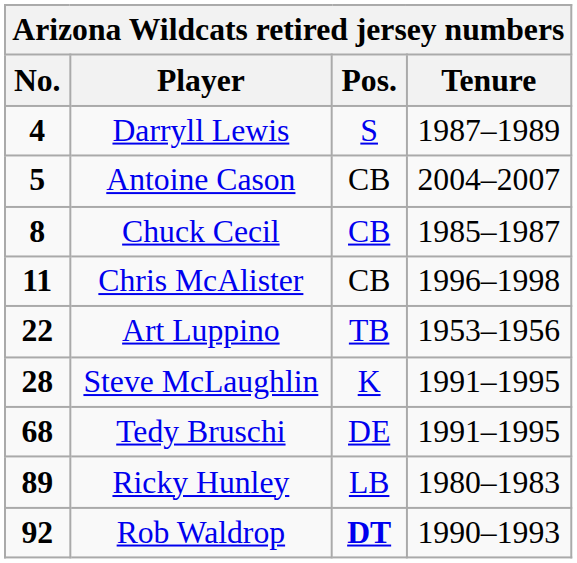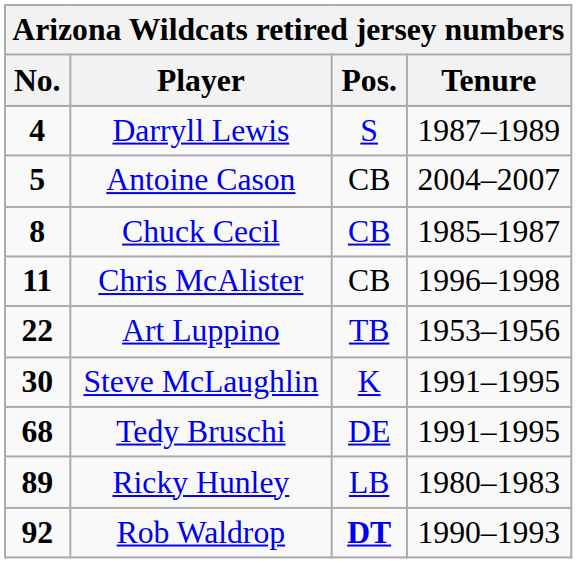Steve McLaughlin | No.: 28 -> 30
